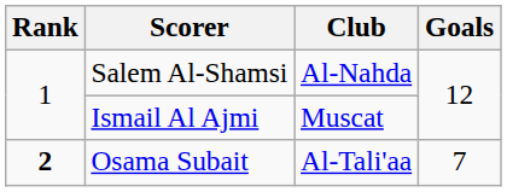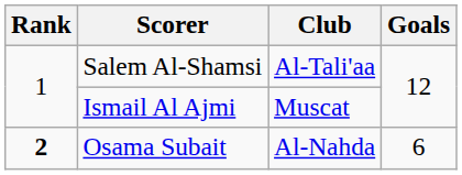Salem Al-Shamsi | Club: Al-Nahda -> Al-Tali'aa
Osama Subait | Club: Al-Tali'aa -> Al-Nahda
Osama Subait | Goals: 7 -> 6
